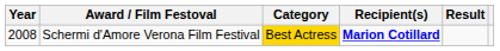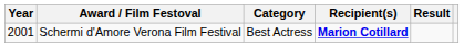Schermi d'Amore Verona Film Festival | Year: 2008 -> 2001
Schermi d'Amore Verona Film Festival | Category: gold background -> no background
